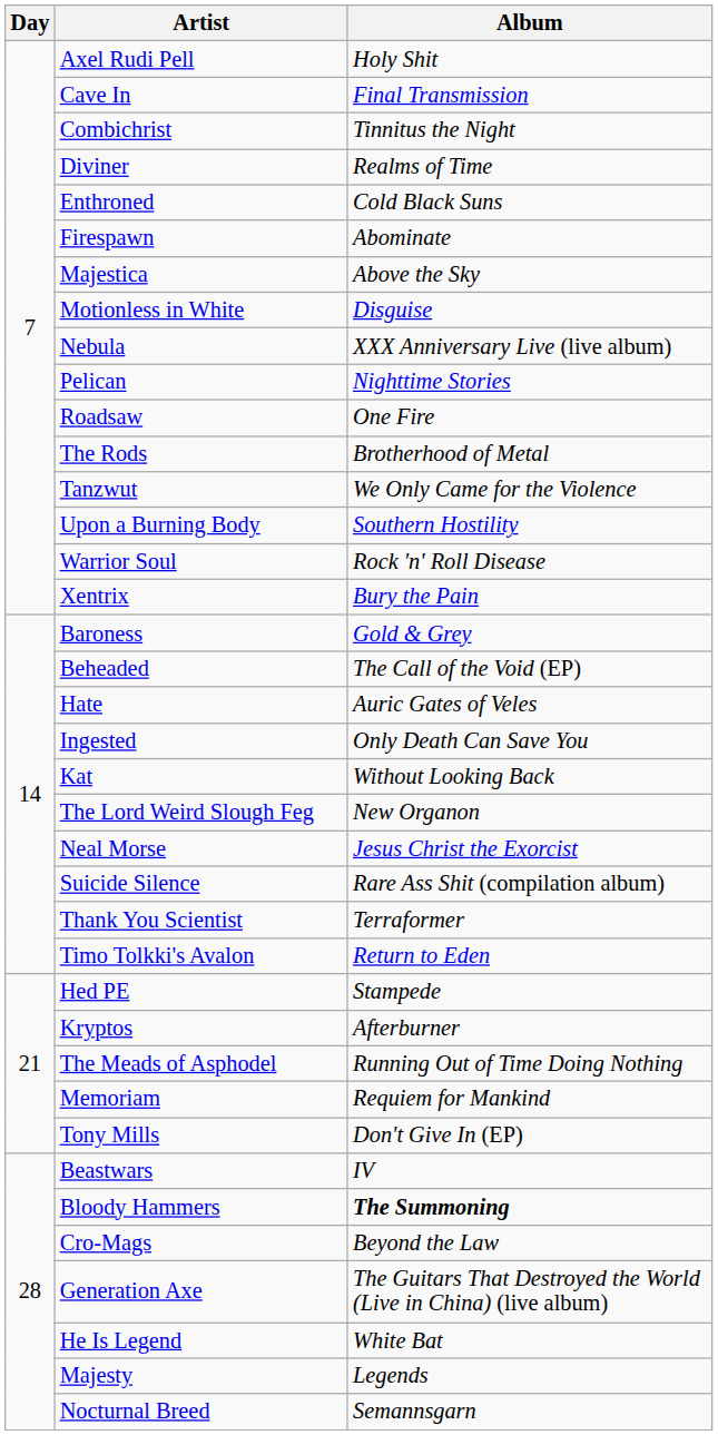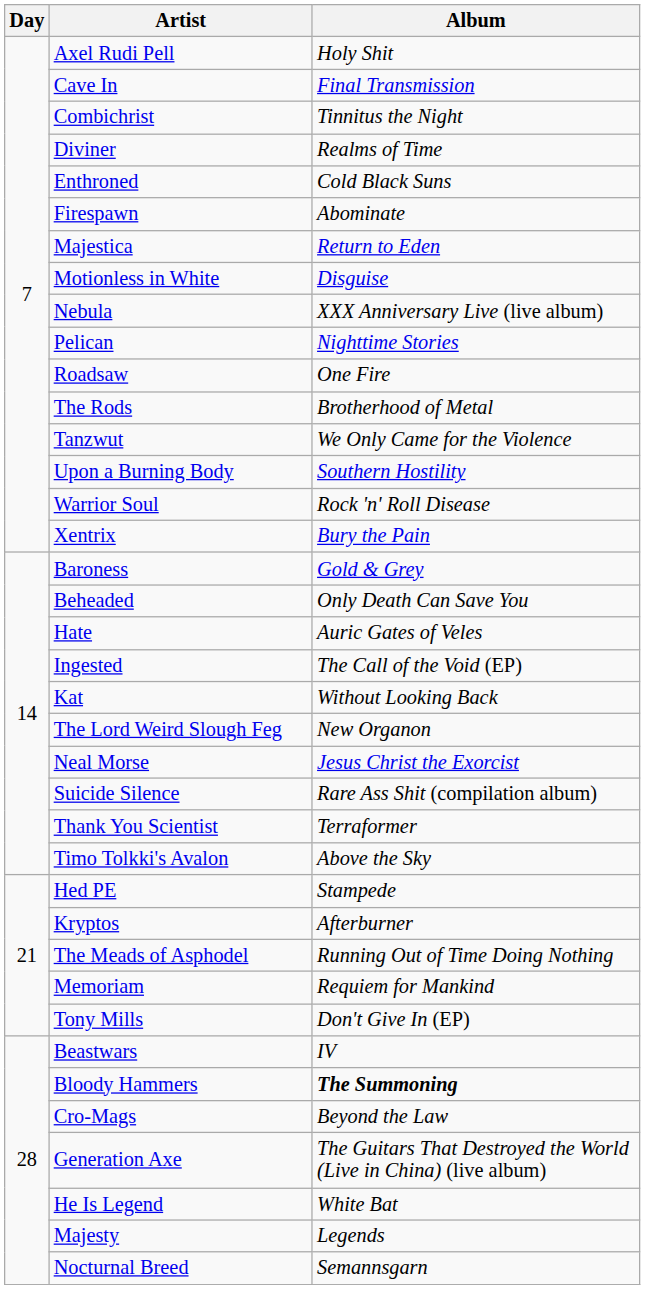Majestica | Album: Above the Sky -> Return to Eden
Beheaded | Album: The Call of the Void (EP) -> Only Death Can Save You
Ingested | Album: Only Death Can Save You -> The Call of the Void (EP)
Timo Tolkki's Avalon | Album: Return to Eden -> Above the Sky
